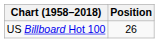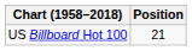US Billboard Hot 100 | Position: 26 -> 21
